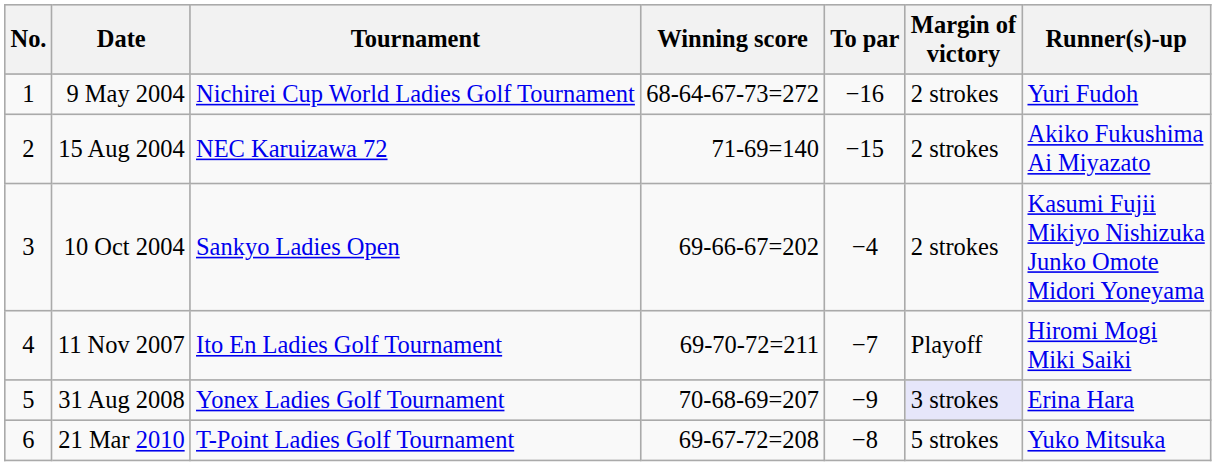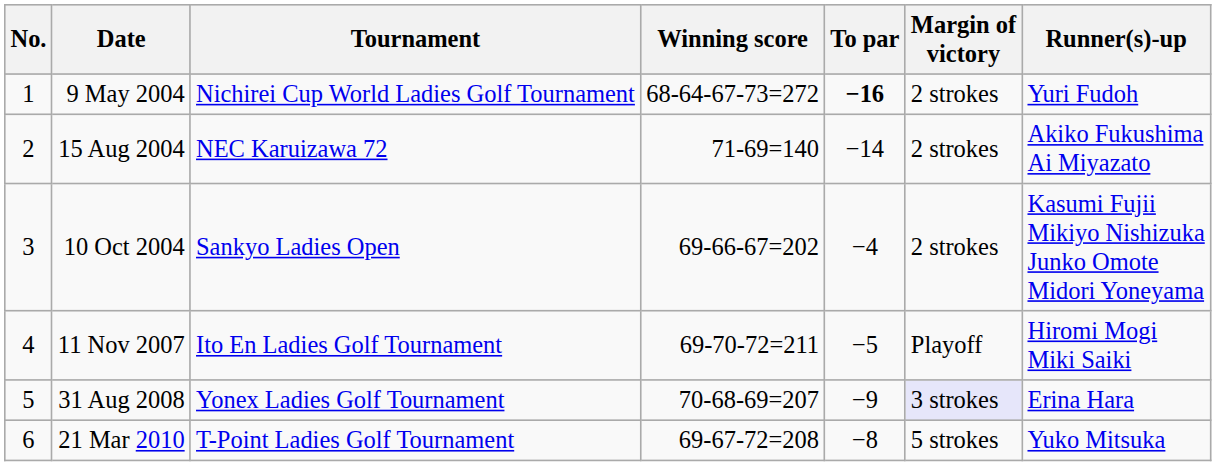9 May 2004 | To par: normal -> bold
15 Aug 2004 | To par: −15 -> −14
11 Nov 2007 | To par: −7 -> −5
